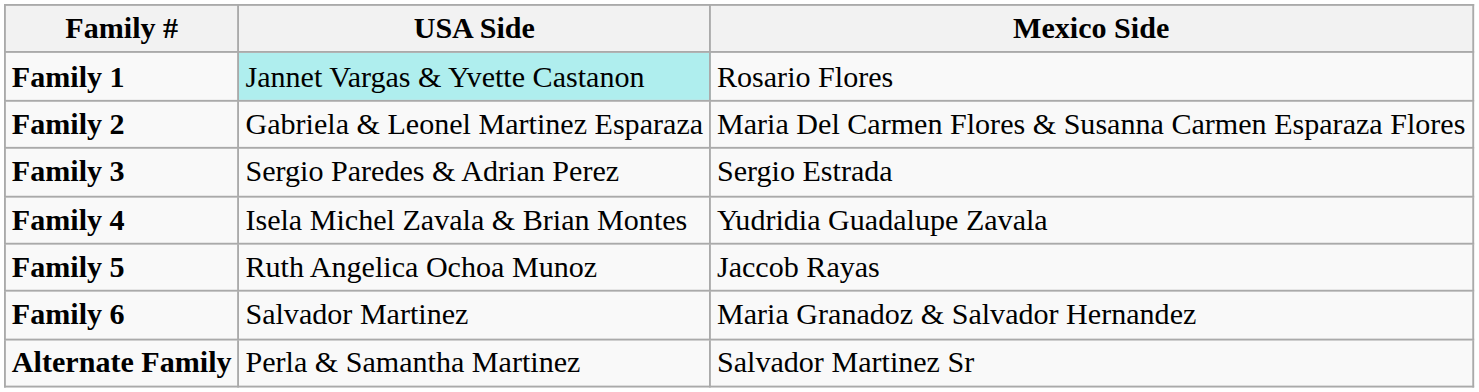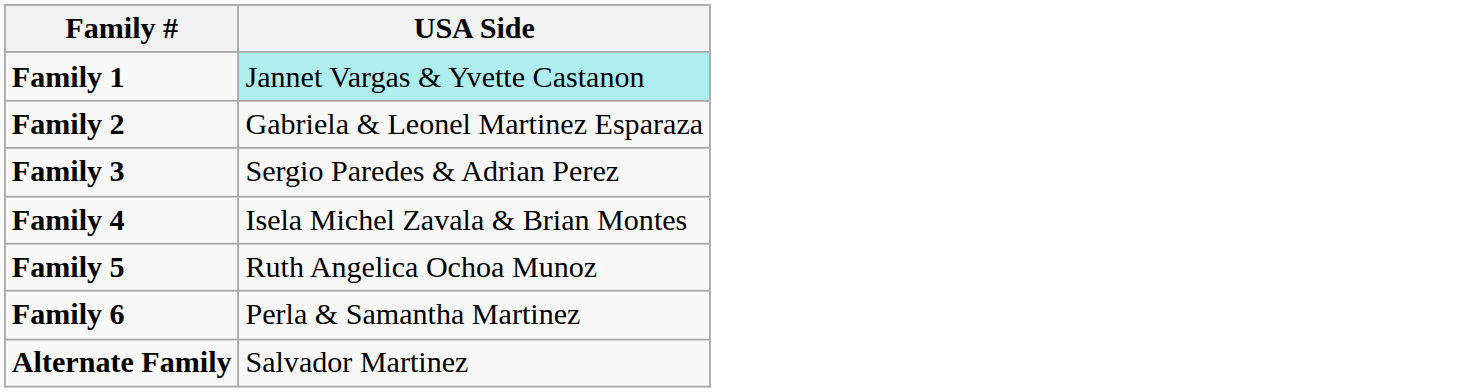- column: Mexico Side | Rosario Flores | Maria Del Carmen Flores & Susanna Carmen Esparaza Flores | Sergio Estrada | Yudridia Guadalupe Zavala | Jaccob Rayas | Maria Granadoz & Salvador Hernandez | Salvador Martinez Sr
Family 6 | USA Side: Salvador Martinez -> Perla & Samantha Martinez
Alternate Family | USA Side: Perla & Samantha Martinez -> Salvador Martinez
